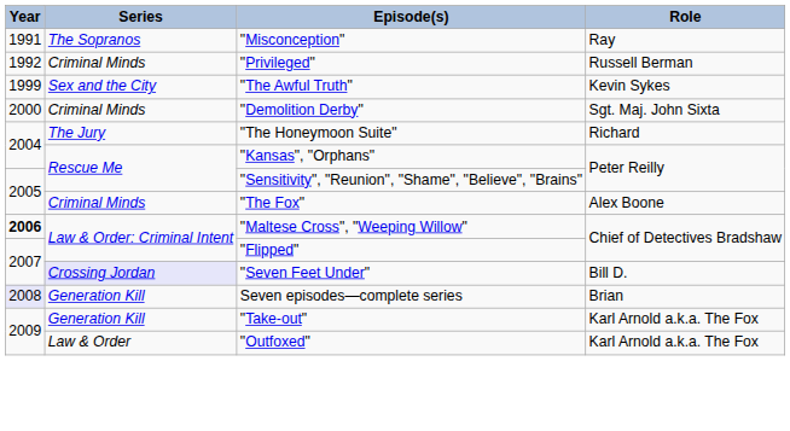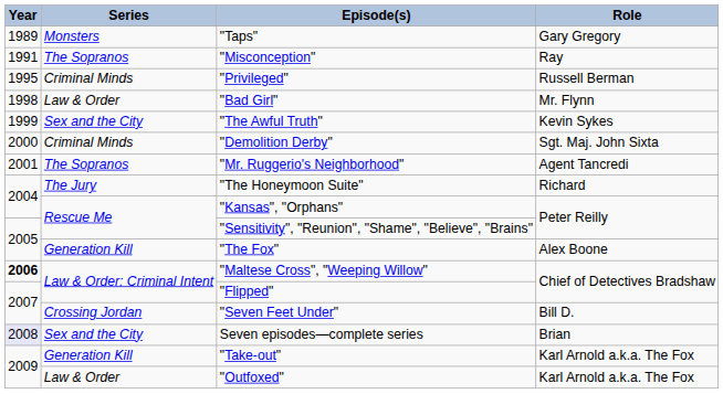+ row: 1989 | Monsters | "Taps" | Gary Gregory
"Privileged" | Year: 1992 -> 1995
+ row: 1998 | Law & Order | "Bad Girl" | Mr. Flynn
+ row: 2001 | The Sopranos | "Mr. Ruggerio's Neighborhood" | Agent Tancredi
"The Fox" | Series: Criminal Minds -> Generation Kill
"Seven Feet Under" | Series: lavender background -> no background
Seven episodes—complete series | Series: Generation Kill -> Sex and the City
